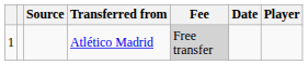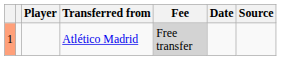columns swapped: Player <-> Source
Atlético Madrid | column 1: no background -> lightsalmon background
